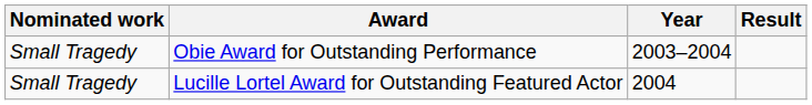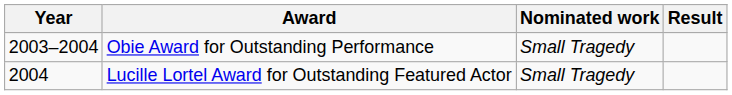columns swapped: Year <-> Nominated work
